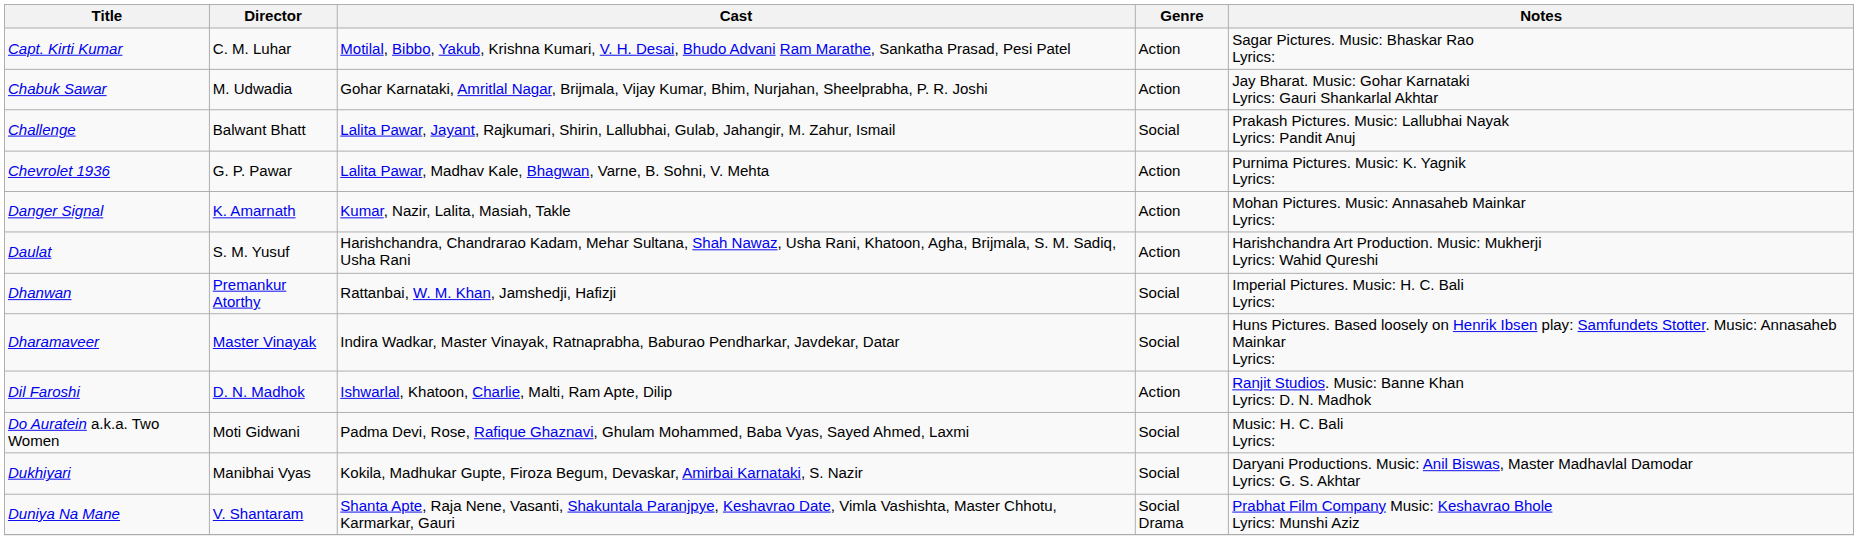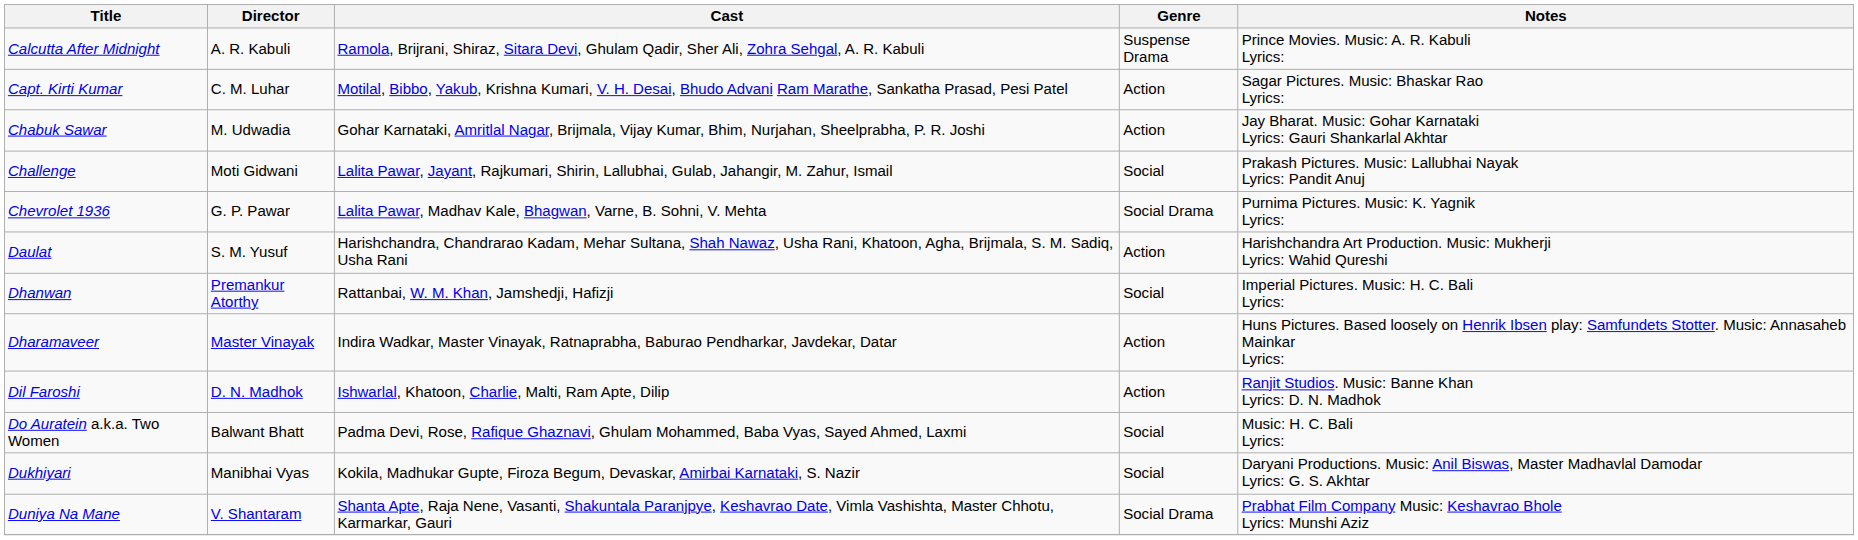+ row: Calcutta After Midnight | A. R. Kabuli | Ramola, Brijrani, Shiraz, Sitara Devi, Ghulam Qadir, Sher Ali, Zohra Sehgal, A. R. Kabuli | Suspense Drama | Prince Movies. Music: A. R. Kabuli Lyrics:
Challenge | Director: Balwant Bhatt -> Moti Gidwani
Chevrolet 1936 | Genre: Action -> Social Drama
- row: Danger Signal | K. Amarnath | Kumar, Nazir, Lalita, Masiah, Takle | Action | Mohan Pictures. Music: Annasaheb Mainkar Lyrics:
Dharamaveer | Genre: Social -> Action
Do Auratein a.k.a. Two Women | Director: Moti Gidwani -> Balwant Bhatt
